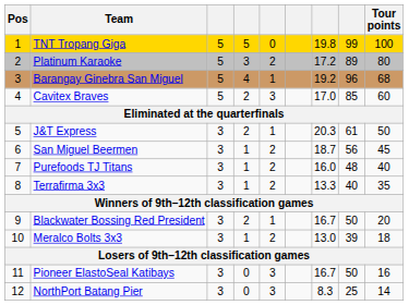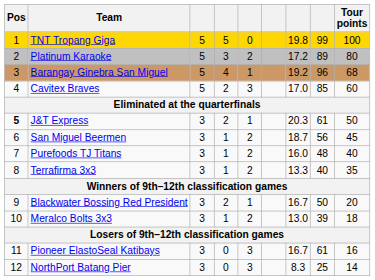J&T Express | Pos: normal -> bold
Pioneer ElastoSeal Katibays | column 8: 50 -> 61
